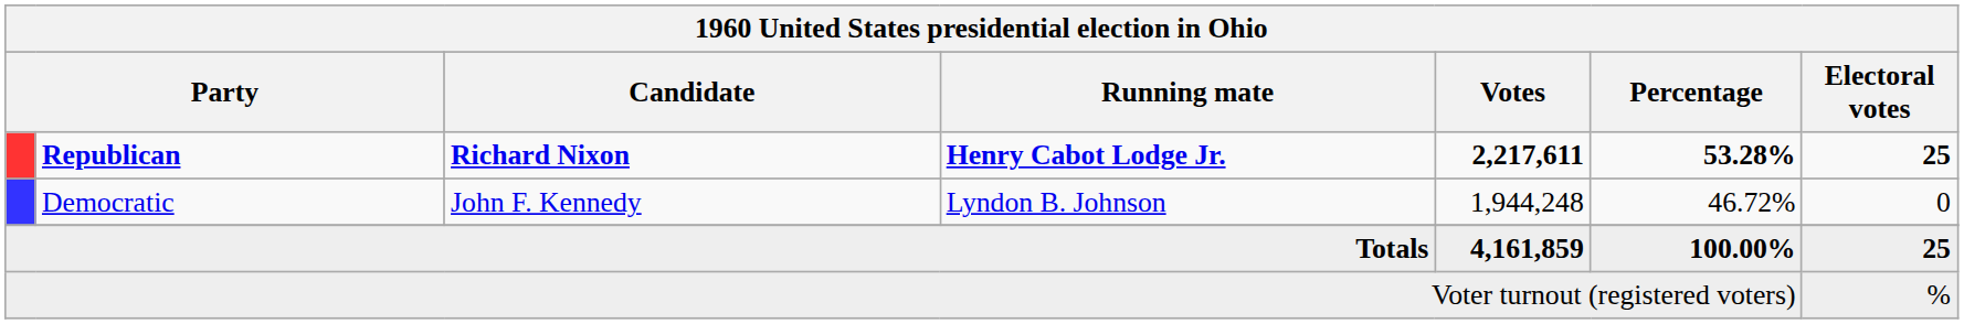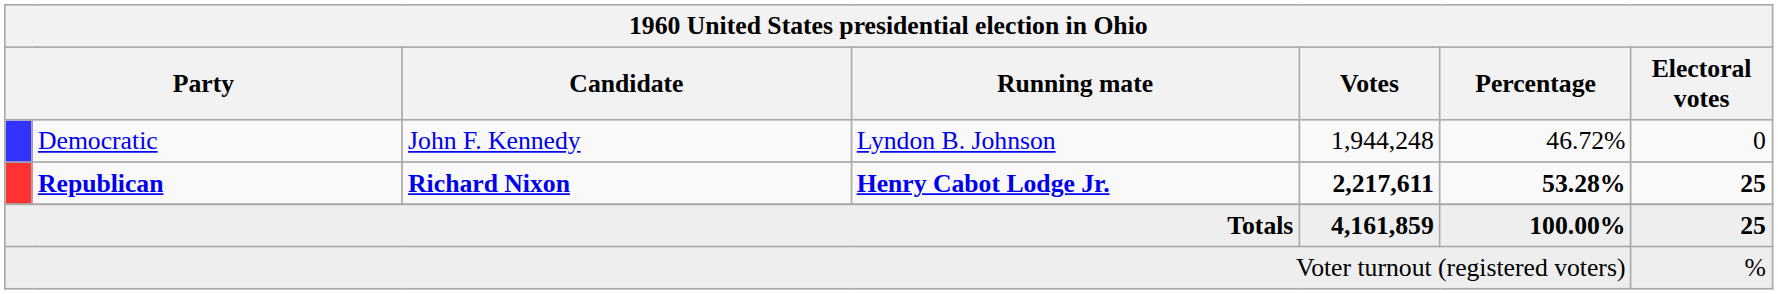rows swapped: Republican <-> Democratic
